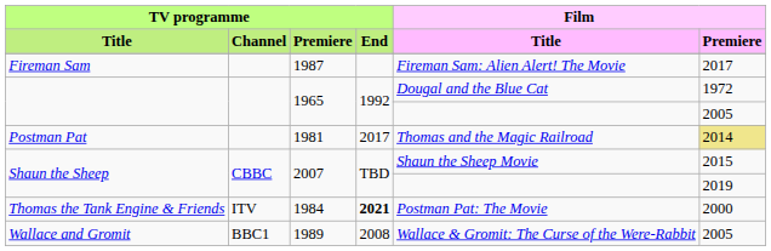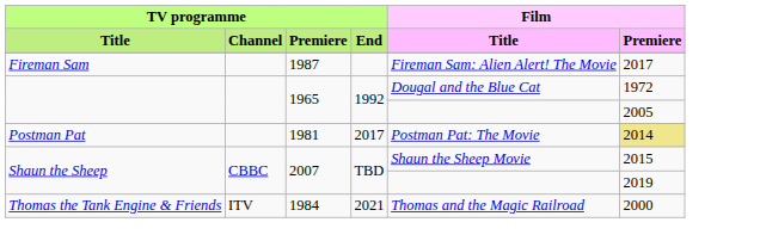Postman Pat | Film / Title: Thomas and the Magic Railroad -> Postman Pat: The Movie
Thomas the Tank Engine & Friends | TV programme / End: bold -> normal
Thomas the Tank Engine & Friends | Film / Title: Postman Pat: The Movie -> Thomas and the Magic Railroad
- row: Wallace and Gromit | BBC1 | 1989 | 2008 | Wallace & Gromit: The Curse of the Were-Rabbit | 2005
